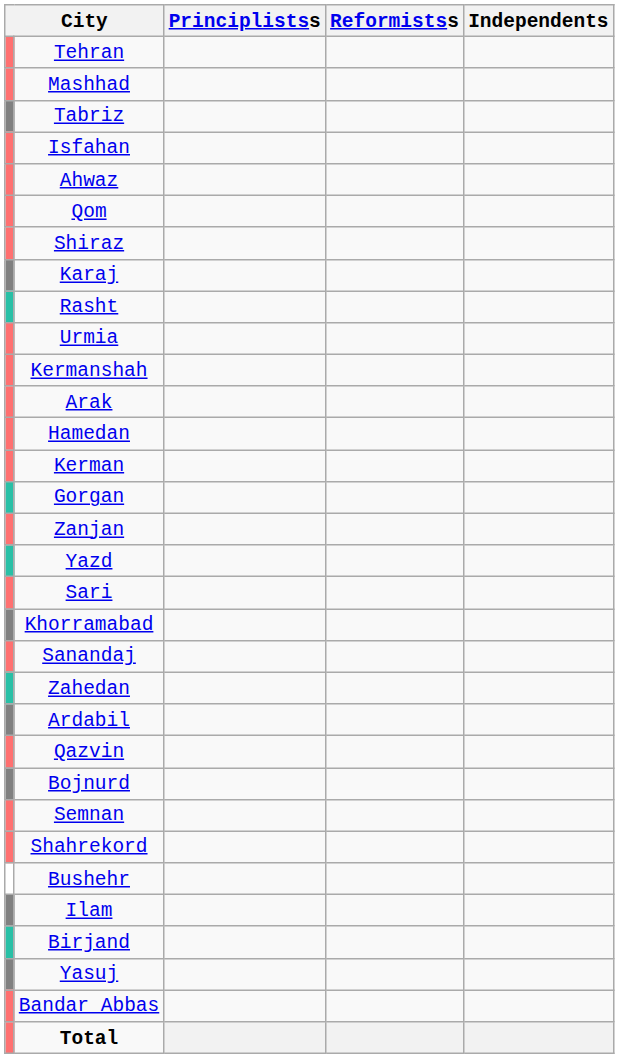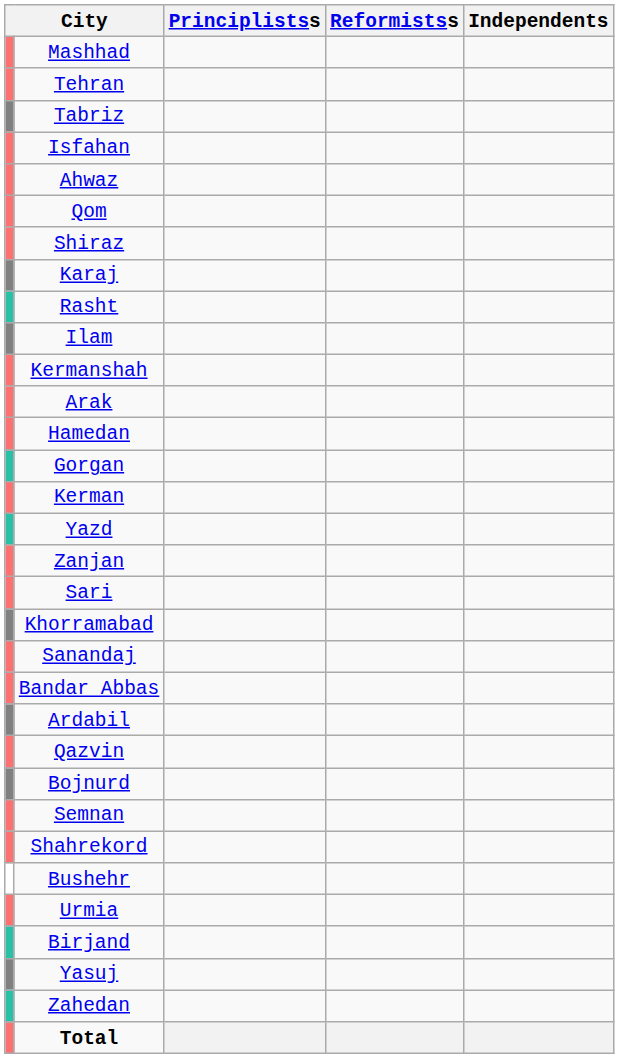rows swapped: Tehran <-> Mashhad
rows swapped: Urmia <-> Ilam
rows swapped: Kerman <-> Gorgan
rows swapped: Zanjan <-> Yazd
rows swapped: Bandar Abbas <-> Zahedan
